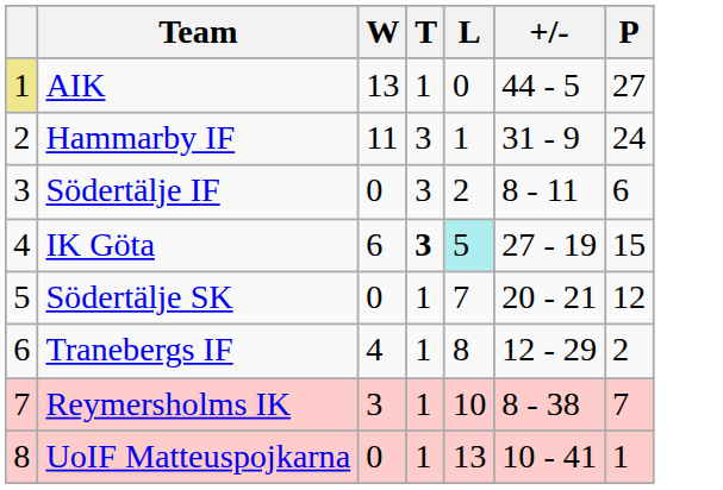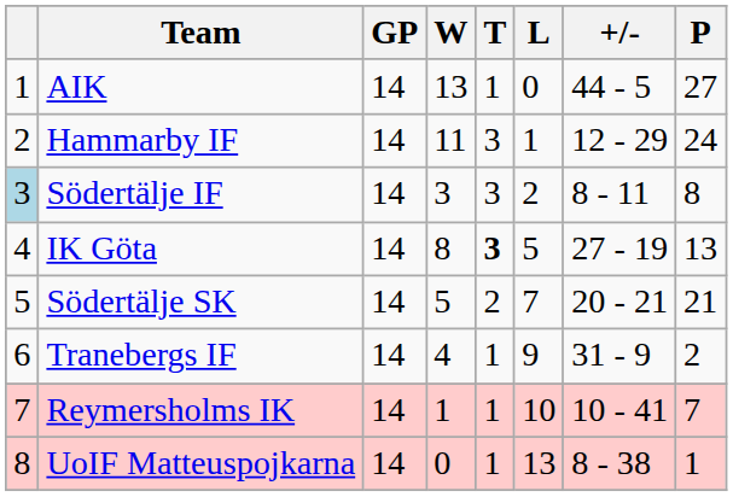+ column: GP | 14 | 14 | 14 | 14 | 14 | 14 | 14 | 14
AIK | column 1: khaki background -> no background
Hammarby IF | +/-: 31 - 9 -> 12 - 29
Södertälje IF | column 1: no background -> lightblue background
Södertälje IF | W: 0 -> 3
Södertälje IF | P: 6 -> 8
IK Göta | W: 6 -> 8
IK Göta | L: paleturquoise background -> no background
IK Göta | P: 15 -> 13
Södertälje SK | W: 0 -> 5
Södertälje SK | T: 1 -> 2
Södertälje SK | P: 12 -> 21
Tranebergs IF | L: 8 -> 9
Tranebergs IF | +/-: 12 - 29 -> 31 - 9
Reymersholms IK | W: 3 -> 1
Reymersholms IK | +/-: 8 - 38 -> 10 - 41
UoIF Matteuspojkarna | +/-: 10 - 41 -> 8 - 38
